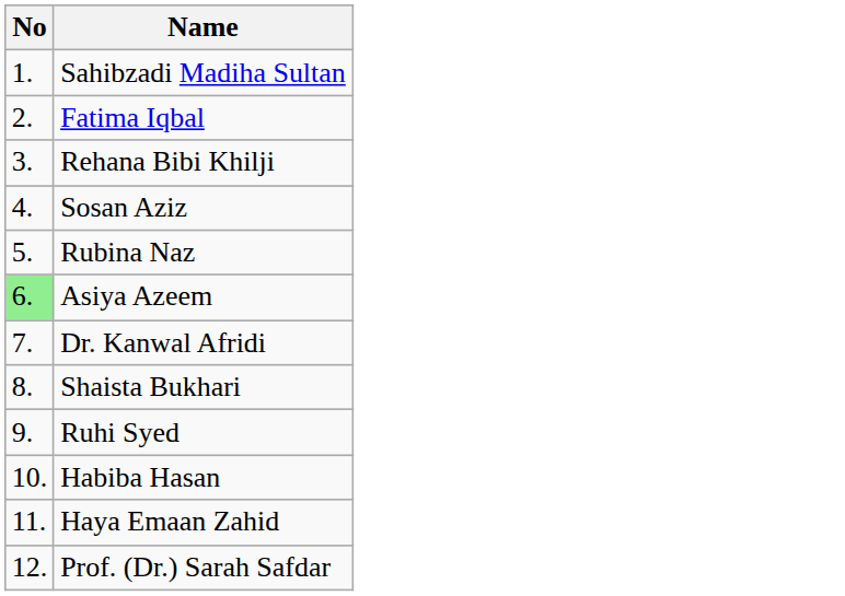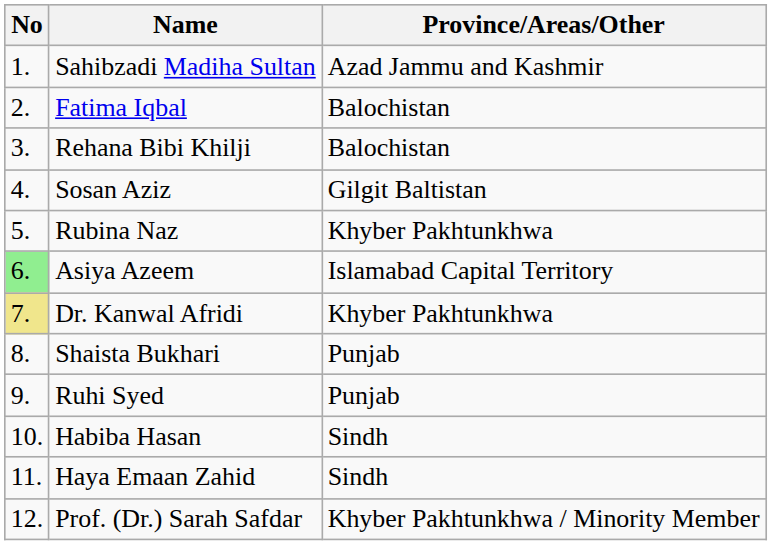+ column: Province/Areas/Other | Azad Jammu and Kashmir | Balochistan | Balochistan | Gilgit Baltistan | Khyber Pakhtunkhwa | Islamabad Capital Territory | Khyber Pakhtunkhwa | Punjab | Punjab | Sindh | Sindh | Khyber Pakhtunkhwa / Minority Member
Dr. Kanwal Afridi | No: no background -> khaki background
